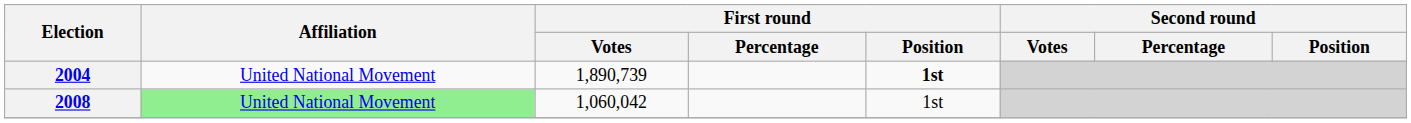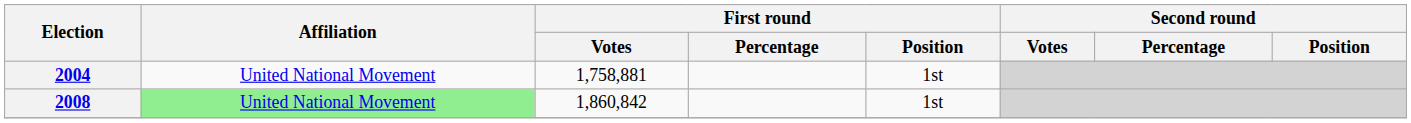2004 | First round / Votes: 1,890,739 -> 1,758,881
2004 | First round / Position: bold -> normal
2008 | First round / Votes: 1,060,042 -> 1,860,842
